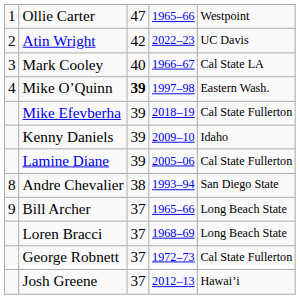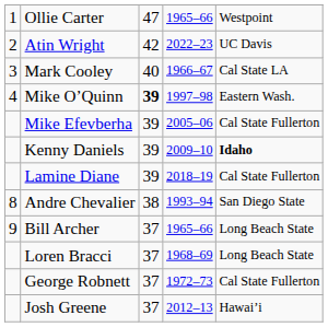Mike Efevberha | column 4: 2018–19 -> 2005–06
Kenny Daniels | column 5: normal -> bold
Lamine Diane | column 4: 2005–06 -> 2018–19
